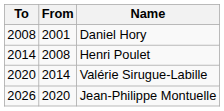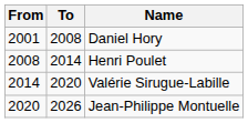columns swapped: From <-> To
